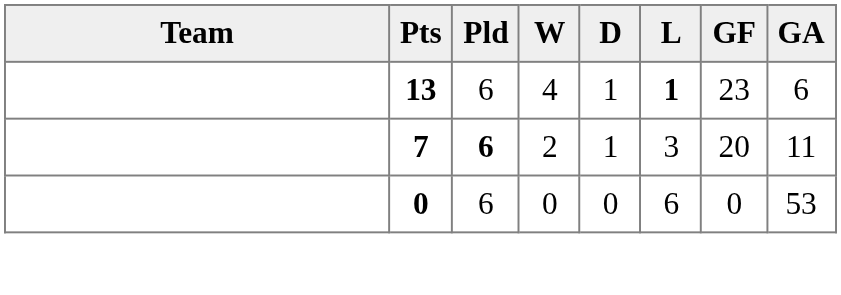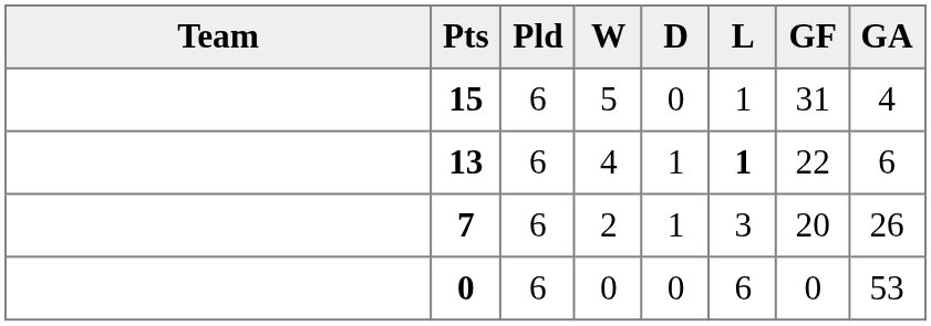+ row: 15 | 6 | 5 | 0 | 1 | 31 | 4
13 | GF: 23 -> 22
7 | Pld: bold -> normal
7 | GA: 11 -> 26
